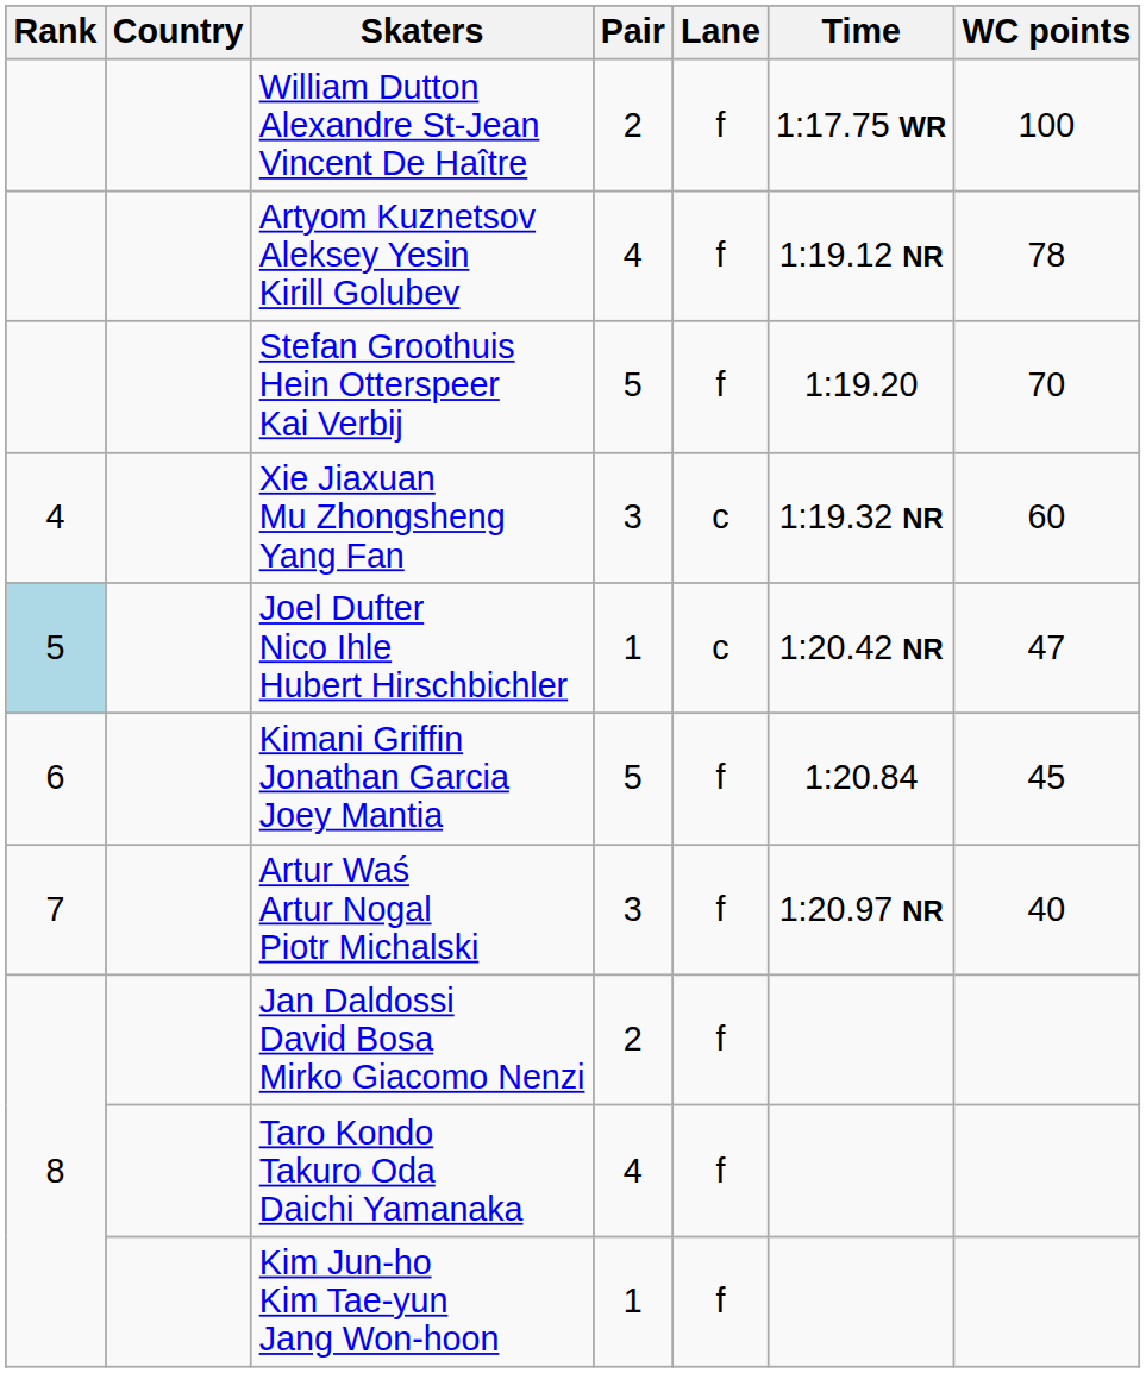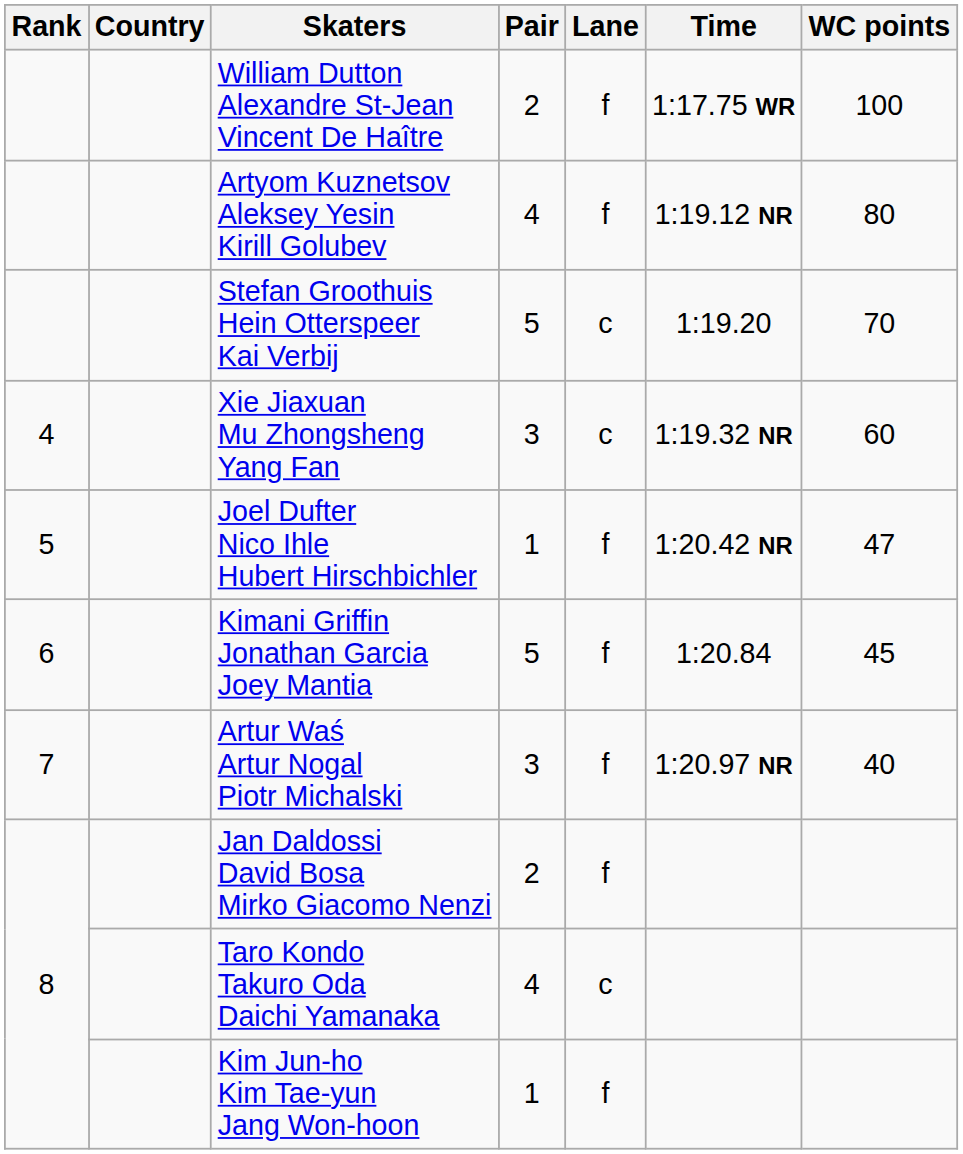Artyom Kuznetsov Aleksey Yesin Kirill Golubev | WC points: 78 -> 80
Stefan Groothuis Hein Otterspeer Kai Verbij | Lane: f -> c
Joel Dufter Nico Ihle Hubert Hirschbichler | Rank: lightblue background -> no background
Joel Dufter Nico Ihle Hubert Hirschbichler | Lane: c -> f
Taro Kondo Takuro Oda Daichi Yamanaka | Lane: f -> c
